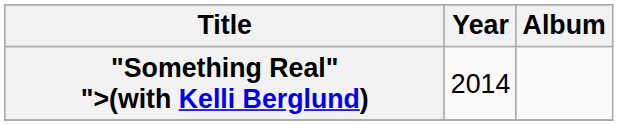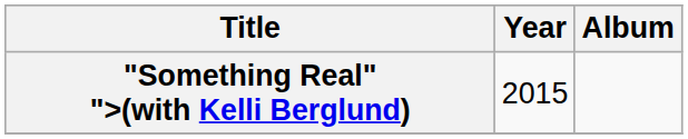"Something Real" ">(with Kelli Berglund) | Year: 2014 -> 2015
